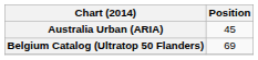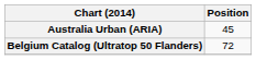Belgium Catalog (Ultratop 50 Flanders) | Position: 69 -> 72
